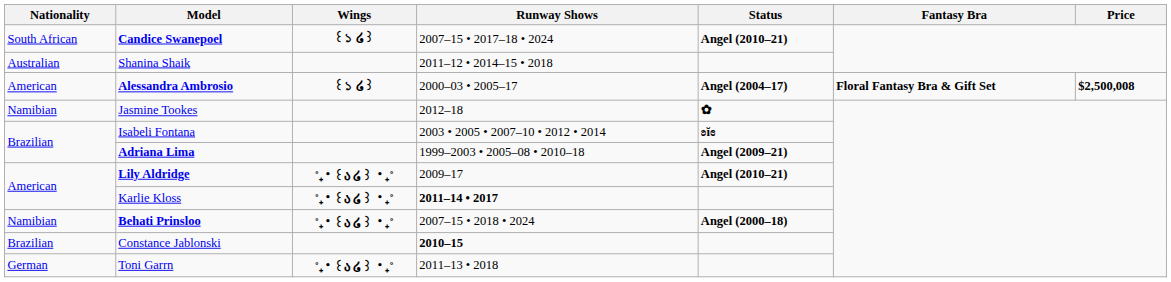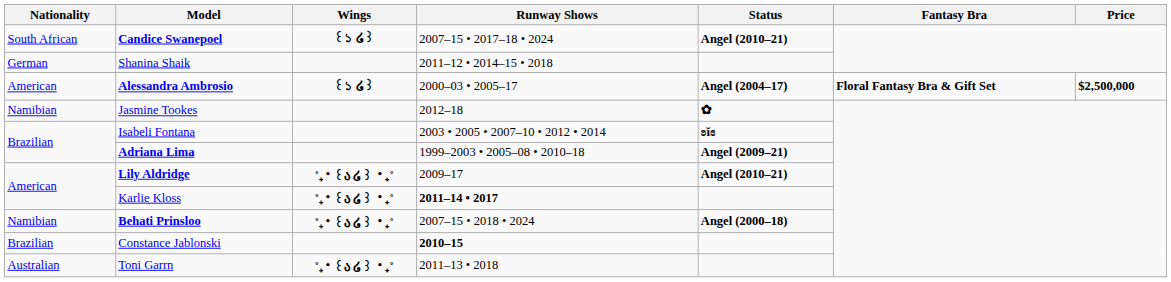Shanina Shaik | Nationality: Australian -> German
Alessandra Ambrosio | Price: $2,500,008 -> $2,500,000
Toni Garrn | Nationality: German -> Australian
